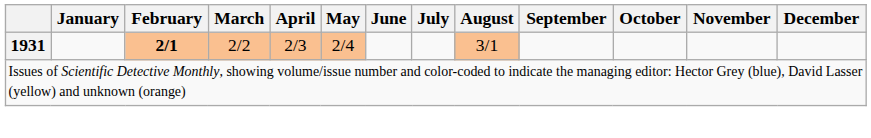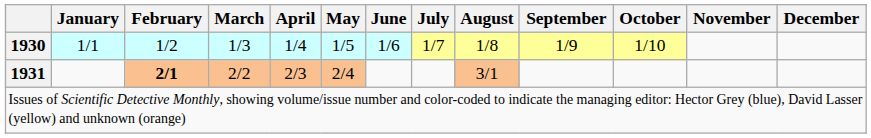+ row: 1930 | 1/1 | 1/2 | 1/3 | 1/4 | 1/5 | 1/6 | 1/7 | 1/8 | 1/9 | 1/10
